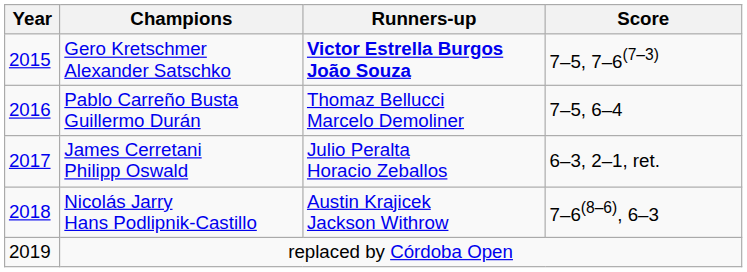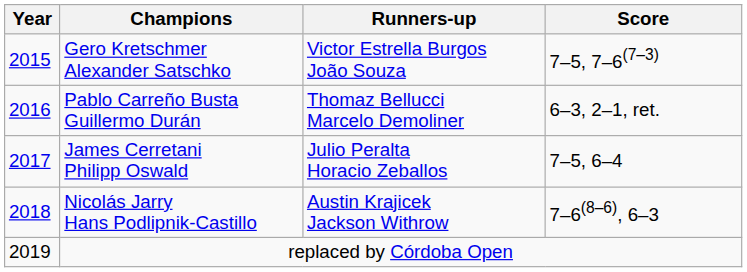Gero Kretschmer Alexander Satschko | Runners-up: bold -> normal
Pablo Carreño Busta Guillermo Durán | Score: 7–5, 6–4 -> 6–3, 2–1, ret.
James Cerretani Philipp Oswald | Score: 6–3, 2–1, ret. -> 7–5, 6–4
